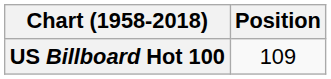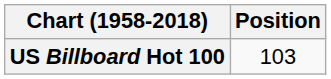US Billboard Hot 100 | Position: 109 -> 103
